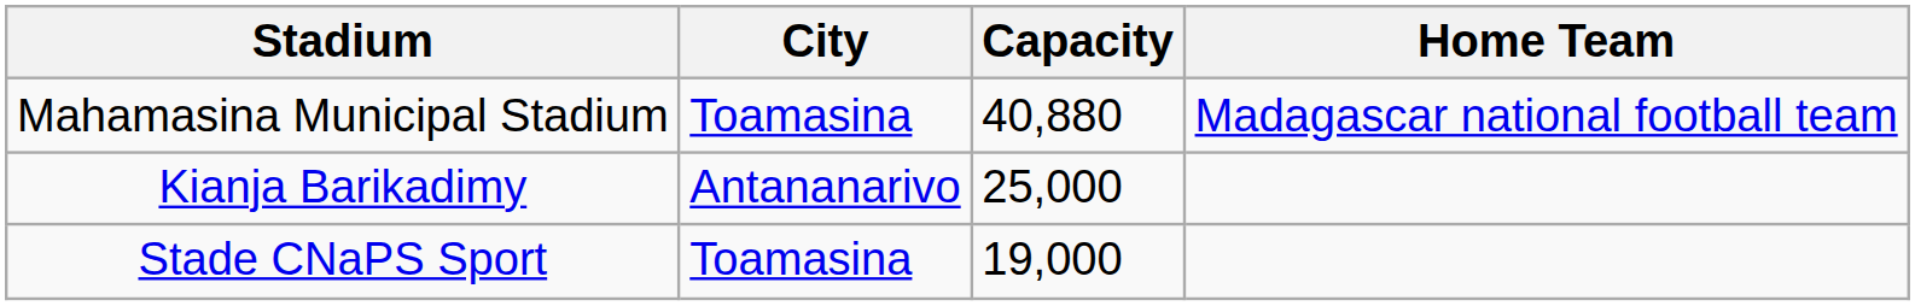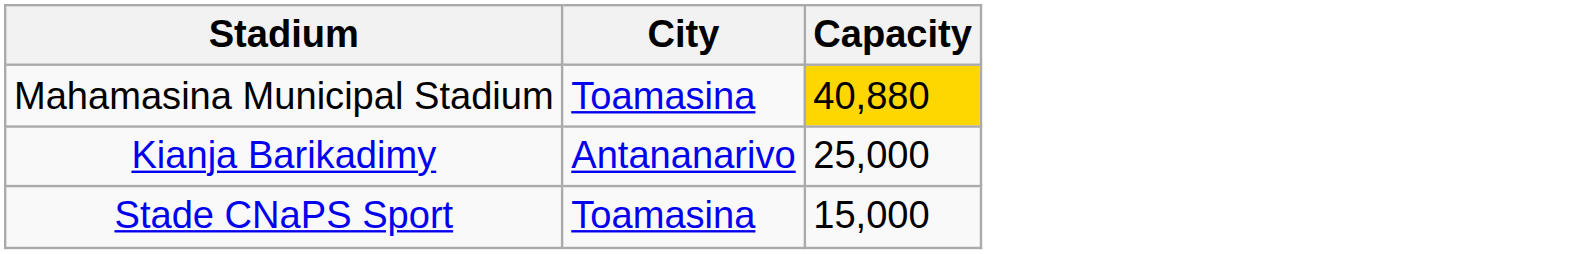- column: Home Team | Madagascar national football team
Mahamasina Municipal Stadium | Capacity: no background -> gold background
Stade CNaPS Sport | Capacity: 19,000 -> 15,000
